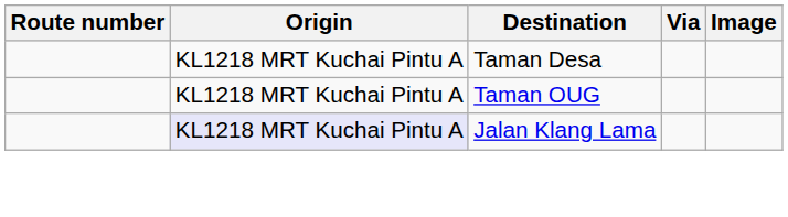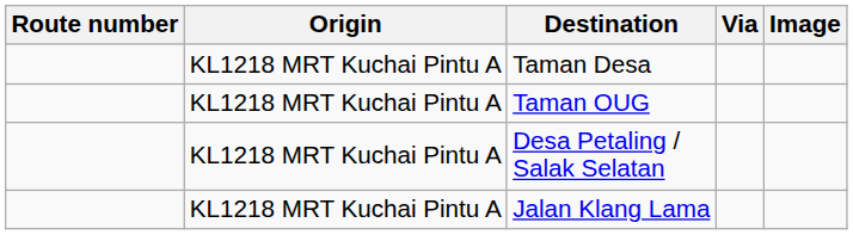+ row: KL1218 MRT Kuchai Pintu A | Desa Petaling / Salak Selatan
Jalan Klang Lama | Origin: lavender background -> no background
